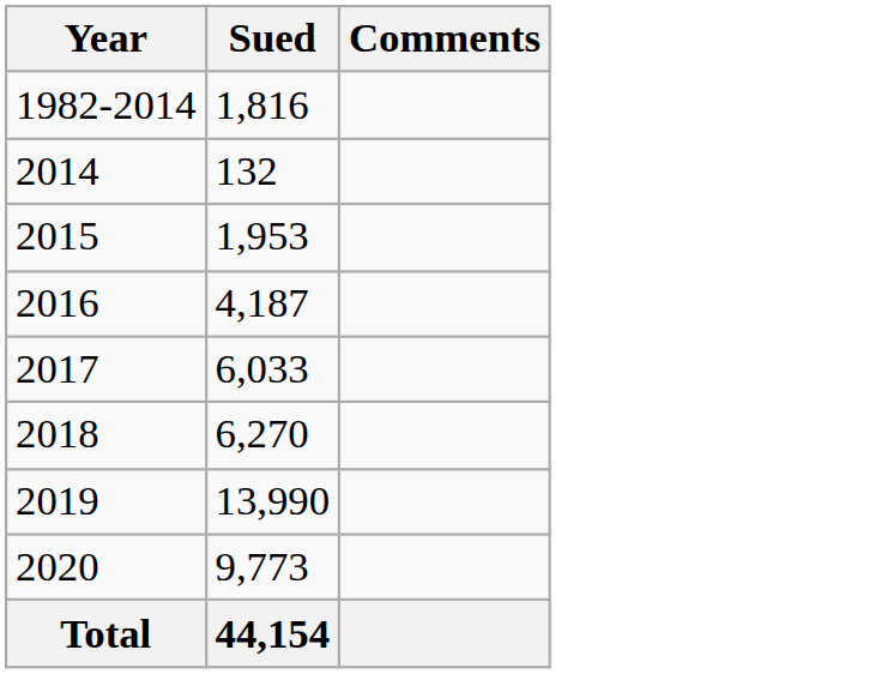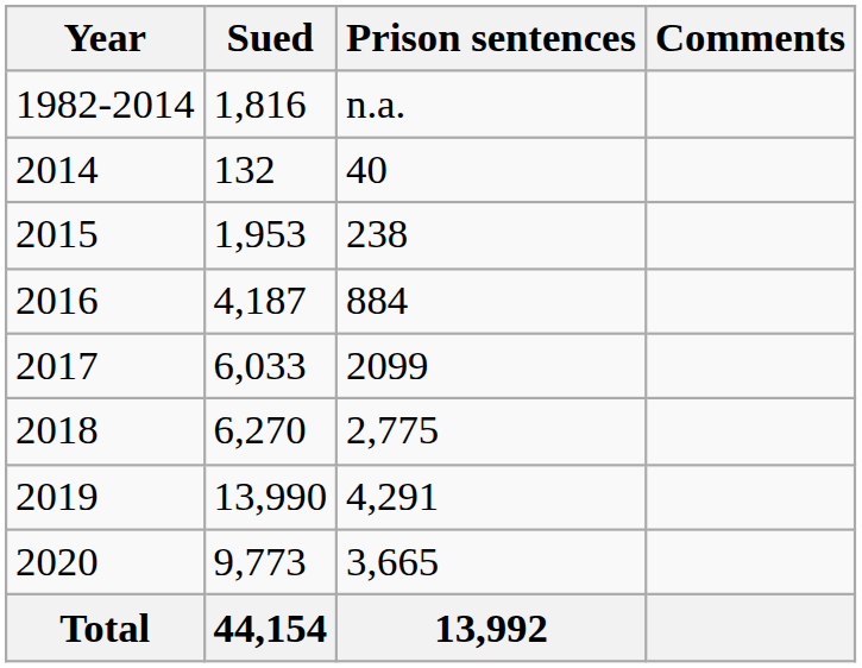+ column: Prison sentences | n.a. | 40 | 238 | 884 | 2099 | 2,775 | 4,291 | 3,665 | 13,992
